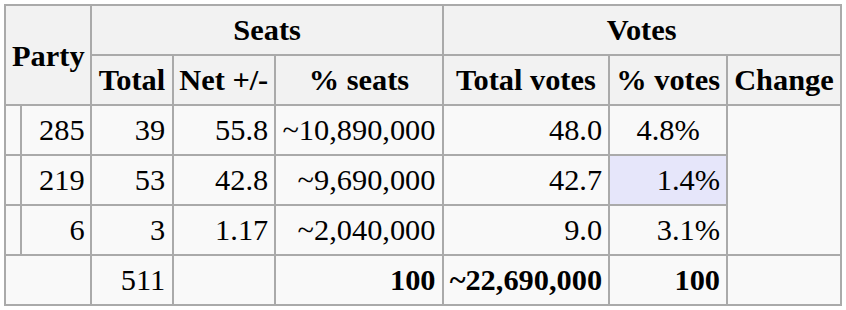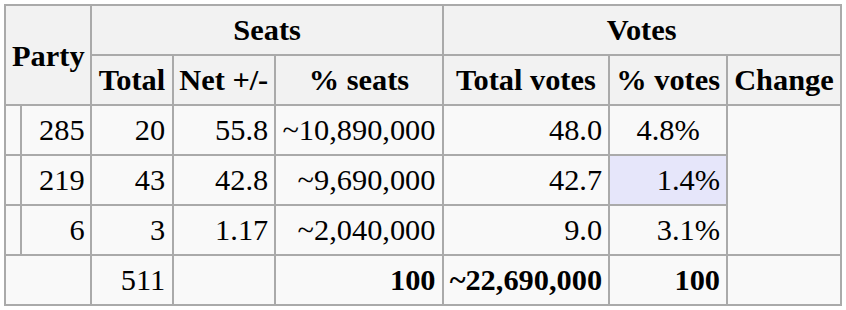285 | Seats / Total: 39 -> 20
219 | Seats / Total: 53 -> 43
